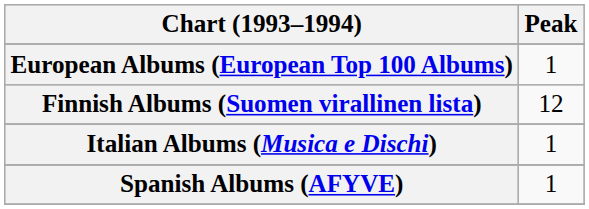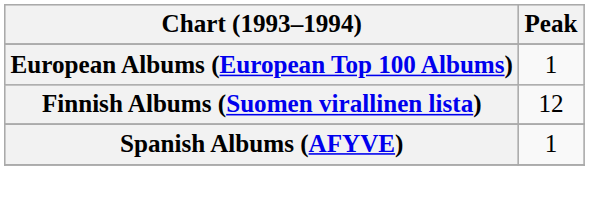- row: Italian Albums (Musica e Dischi) | 1
